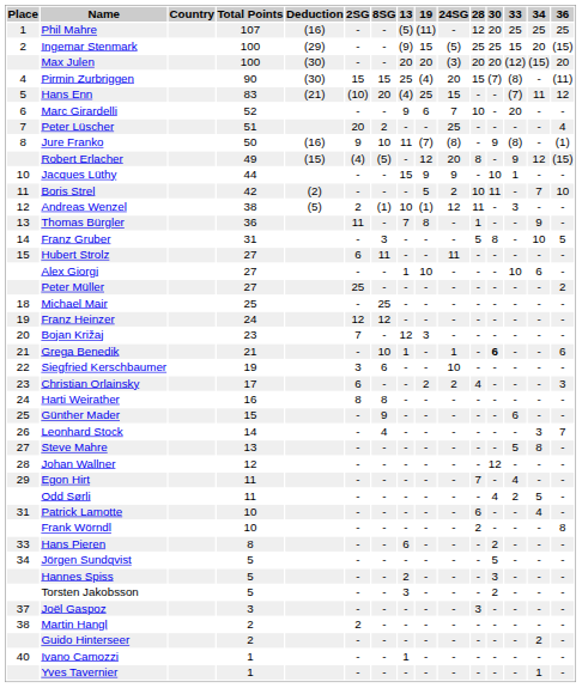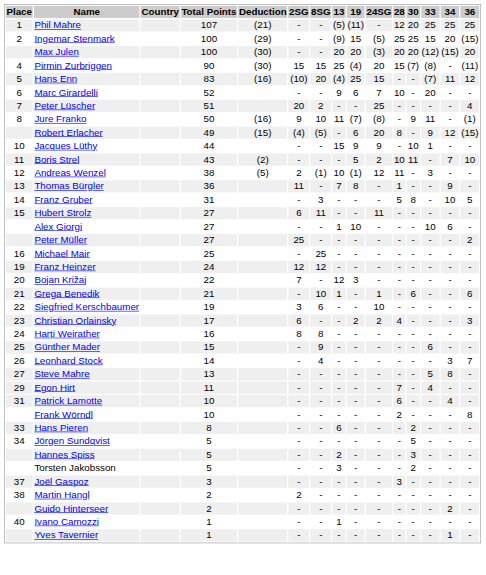Phil Mahre | Deduction: (16) -> (21)
Hans Enn | Deduction: (21) -> (16)
Jure Franko | 33: (8) -> 11
Robert Erlacher | 19: 12 -> 6
Boris Strel | Total Points: 42 -> 43
Michael Mair | Place: 18 -> 16
Bojan Križaj | Total Points: 23 -> 22
Grega Benedik | 30: bold -> normal
- row: 28 | Johan Wallner | 12 | - | - | - | - | - | - | 12 | - | - | -
- row: Odd Sørli | 11 | - | - | - | - | - | - | 4 | 2 | 5 | -
